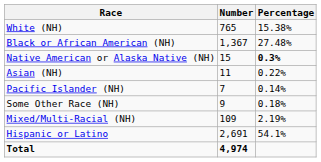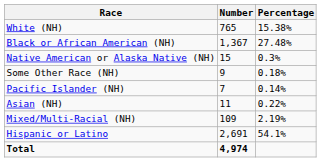Native American or Alaska Native (NH) | Percentage: bold -> normal
rows swapped: Asian (NH) <-> Some Other Race (NH)
